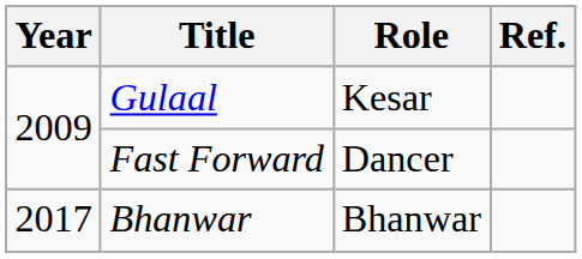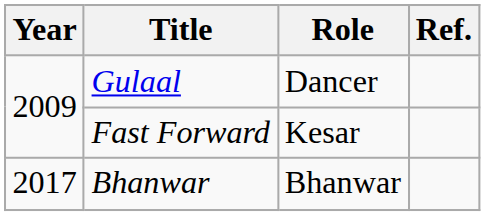Gulaal | Role: Kesar -> Dancer
Fast Forward | Role: Dancer -> Kesar
